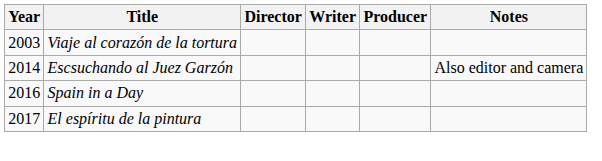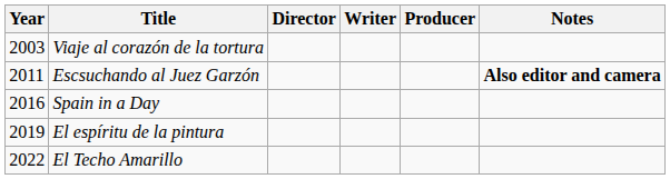Escsuchando al Juez Garzón | Year: 2014 -> 2011
Escsuchando al Juez Garzón | Notes: normal -> bold
El espíritu de la pintura | Year: 2017 -> 2019
+ row: 2022 | El Techo Amarillo
